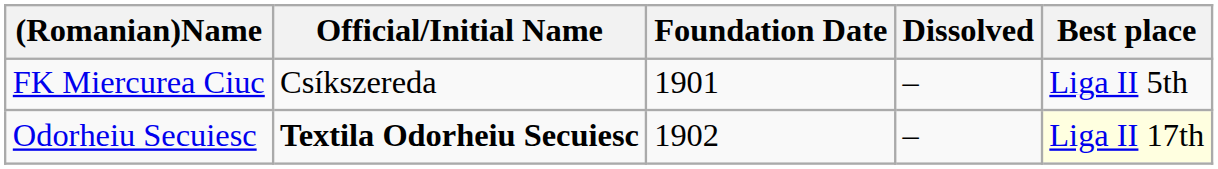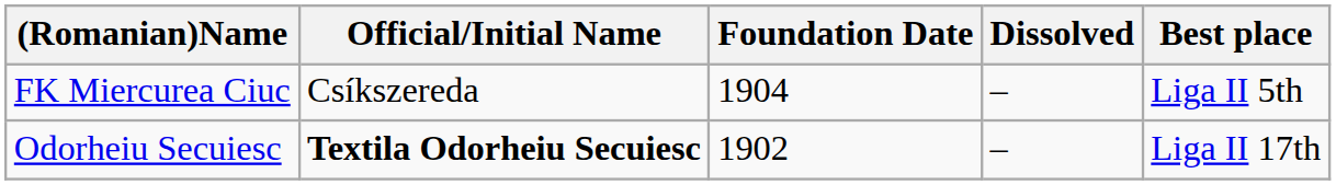FK Miercurea Ciuc | Foundation Date: 1901 -> 1904
Odorheiu Secuiesc | Best place: lightyellow background -> no background
